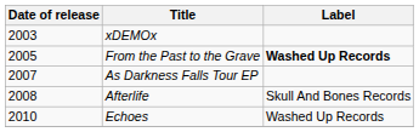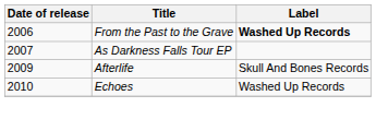- row: 2003 | xDEMOx
From the Past to the Grave | Date of release: 2005 -> 2006
Afterlife | Date of release: 2008 -> 2009
